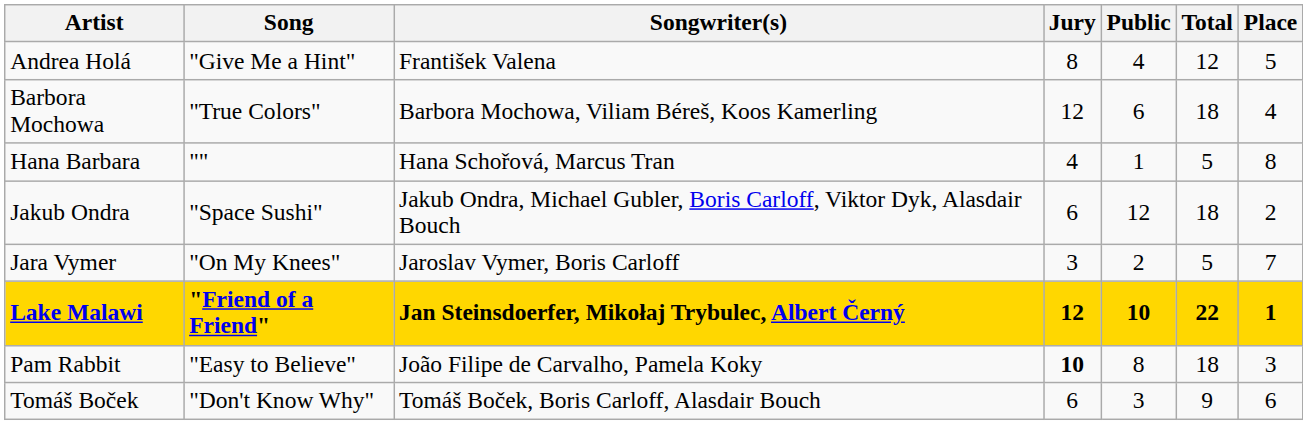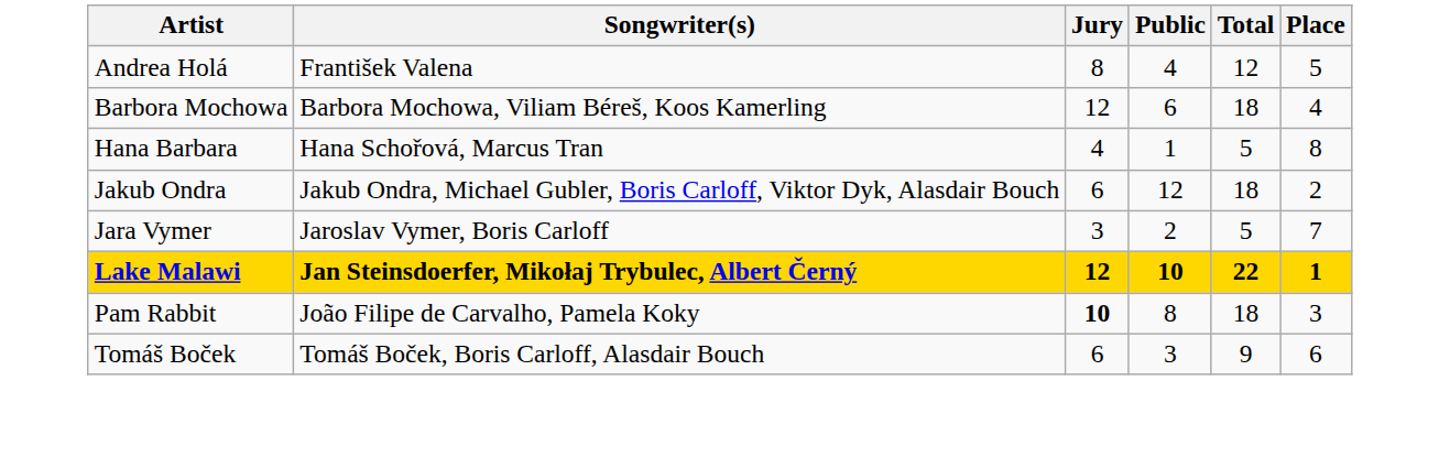- column: Song | "Give Me a Hint" | "True Colors" | "" | "Space Sushi" | "On My Knees" | "Friend of a Friend" | "Easy to Believe" | "Don't Know Why"
